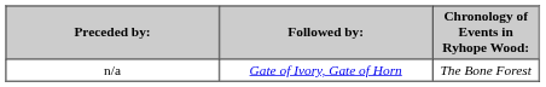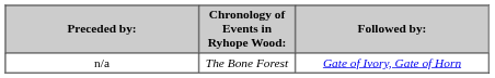columns swapped: Chronology of Events in Ryhope Wood: <-> Followed by:
